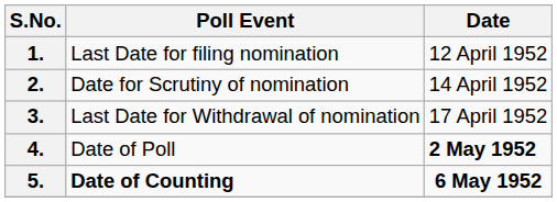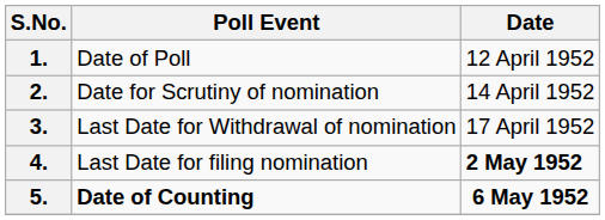1. | Poll Event: Last Date for filing nomination -> Date of Poll
4. | Poll Event: Date of Poll -> Last Date for filing nomination
